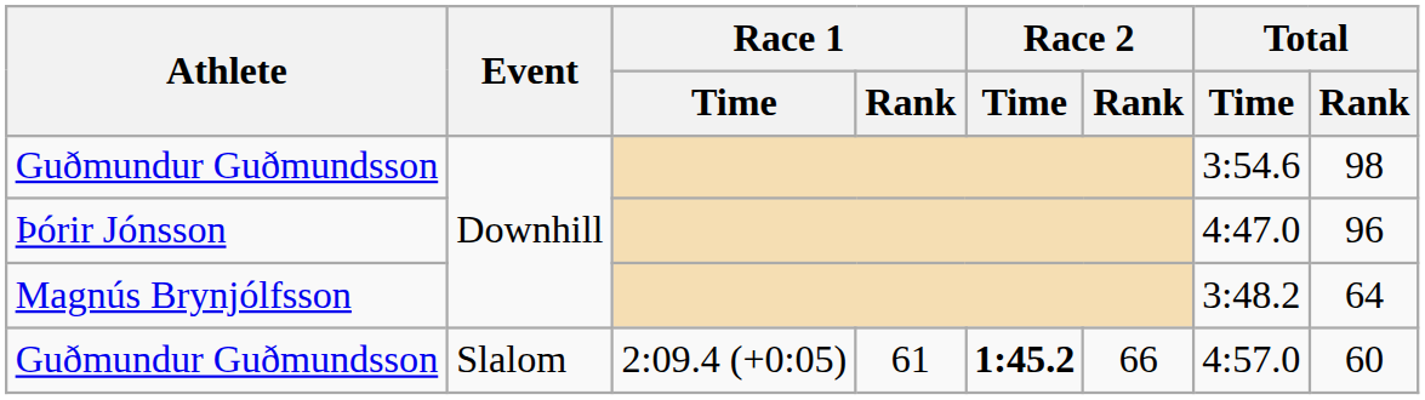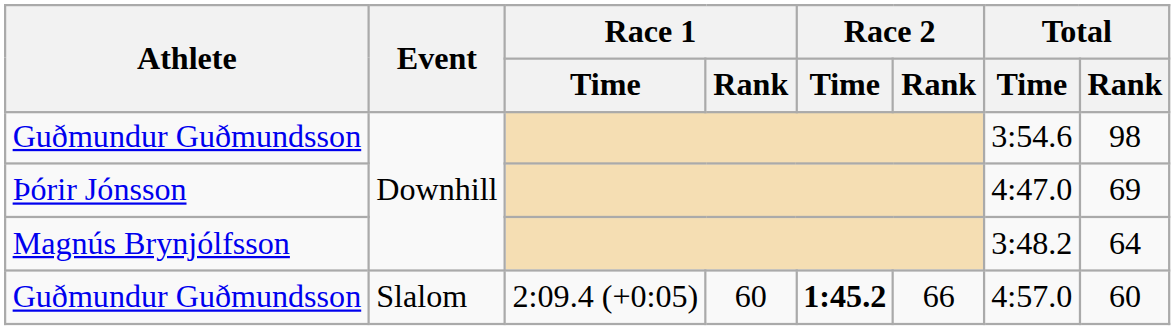Þórir Jónsson | Total / Rank: 96 -> 69
Guðmundur Guðmundsson / Slalom | Race 1 / Rank: 61 -> 60
